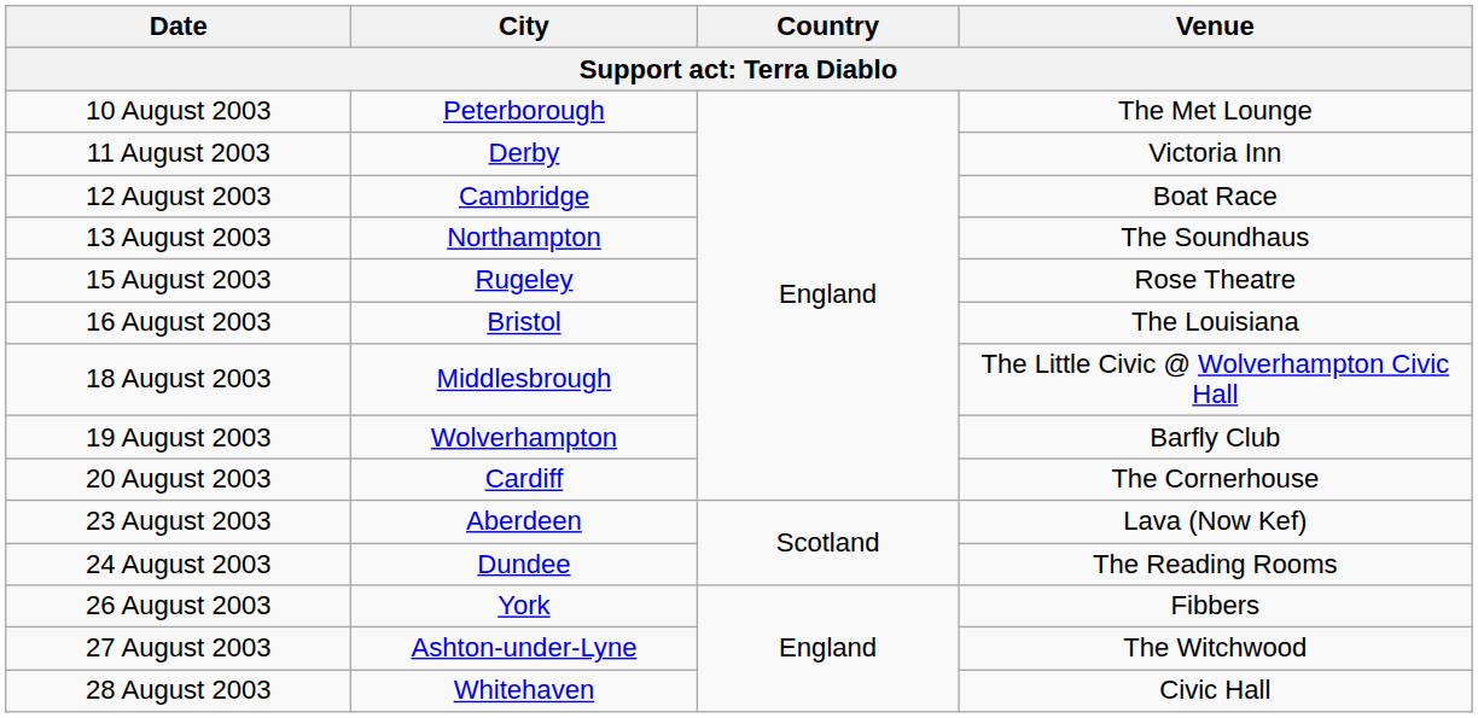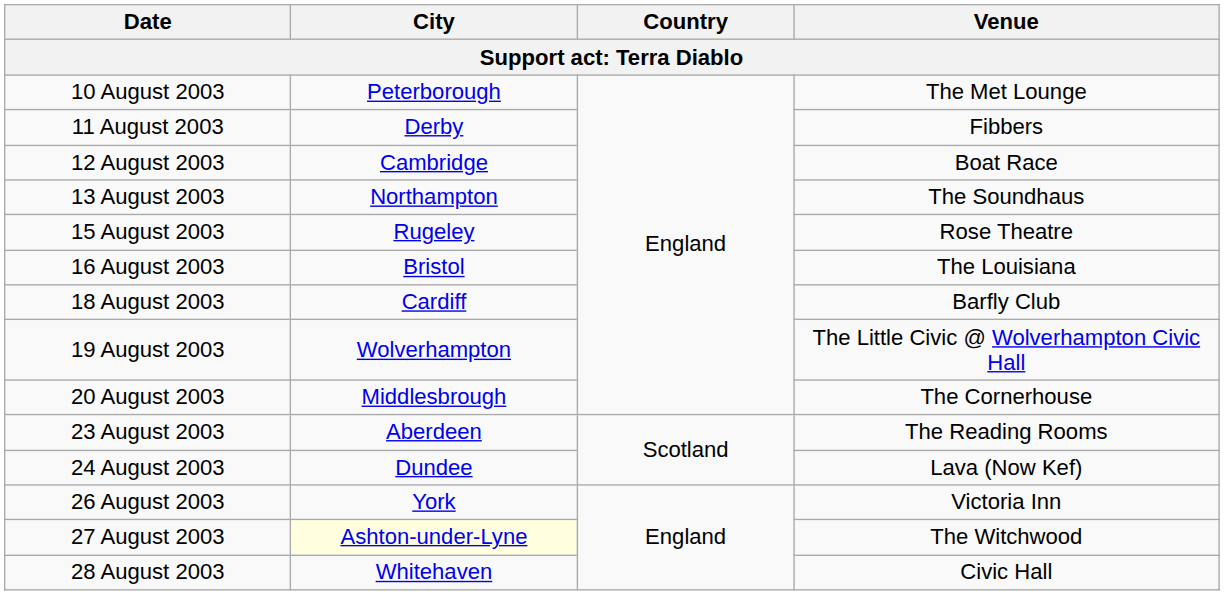11 August 2003 | Venue: Victoria Inn -> Fibbers
18 August 2003 | City: Middlesbrough -> Cardiff
18 August 2003 | Venue: The Little Civic @ Wolverhampton Civic Hall -> Barfly Club
19 August 2003 | Venue: Barfly Club -> The Little Civic @ Wolverhampton Civic Hall
20 August 2003 | City: Cardiff -> Middlesbrough
23 August 2003 | Venue: Lava (Now Kef) -> The Reading Rooms
24 August 2003 | Venue: The Reading Rooms -> Lava (Now Kef)
26 August 2003 | Venue: Fibbers -> Victoria Inn
27 August 2003 | City: no background -> lightyellow background
